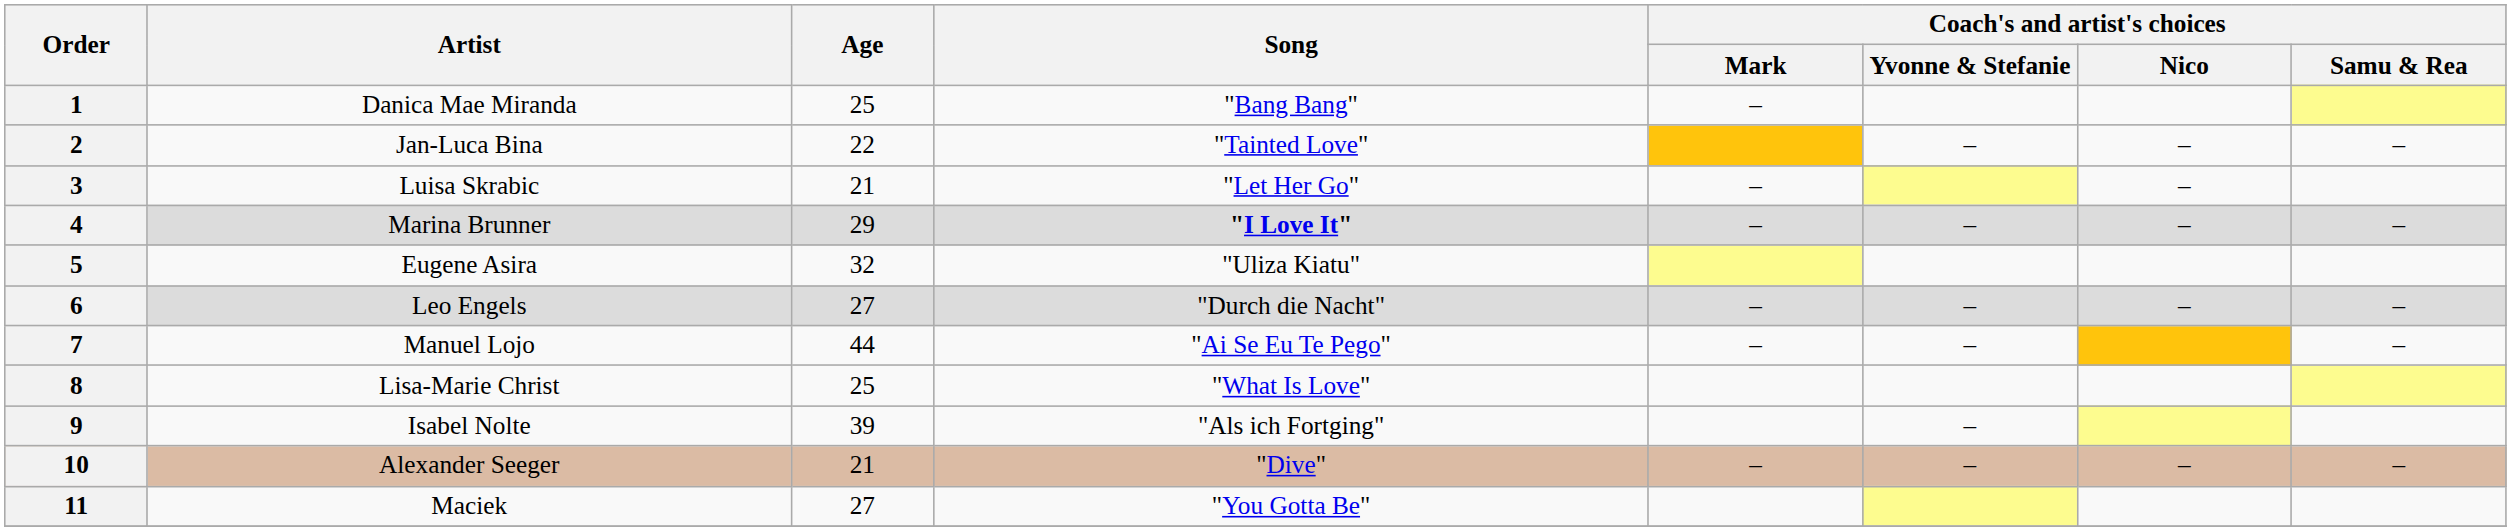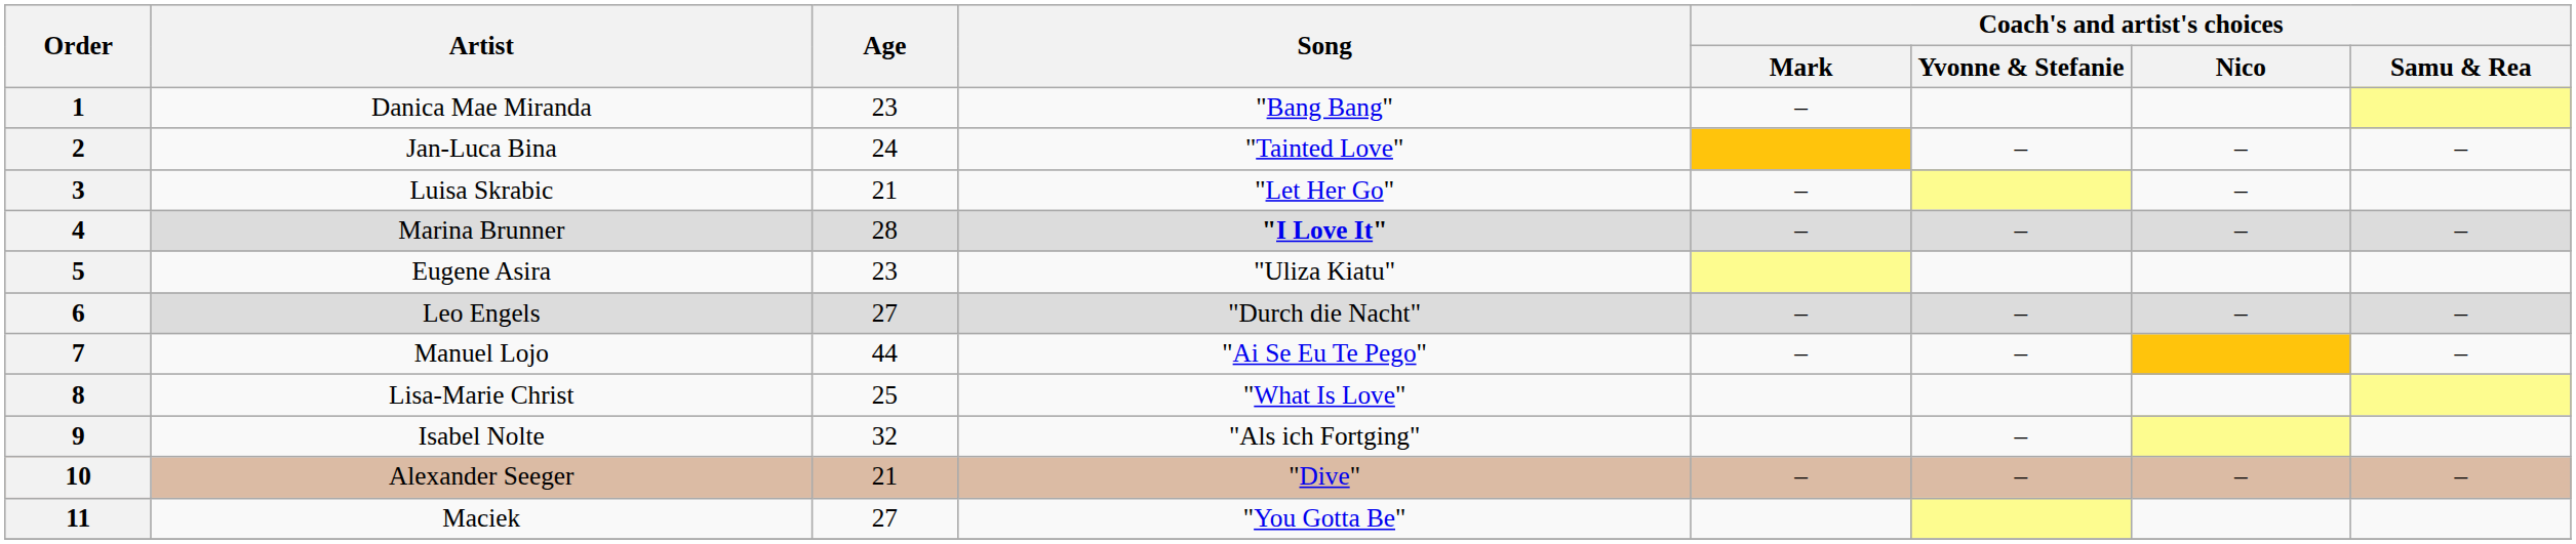1 | Age: 25 -> 23
2 | Age: 22 -> 24
4 | Age: 29 -> 28
5 | Age: 32 -> 23
9 | Age: 39 -> 32
